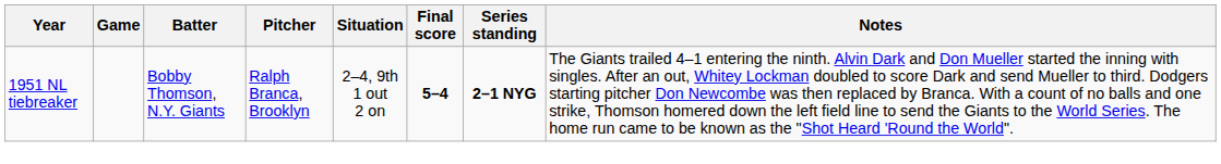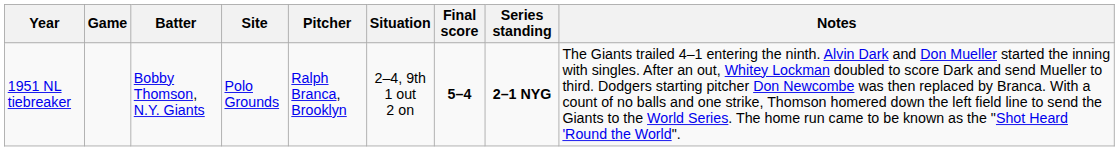+ column: Site | Polo Grounds
